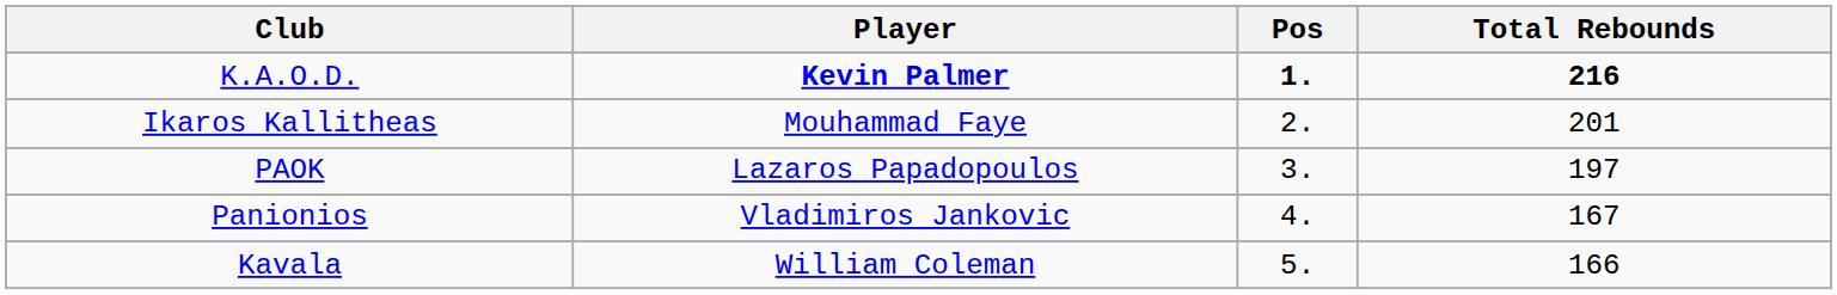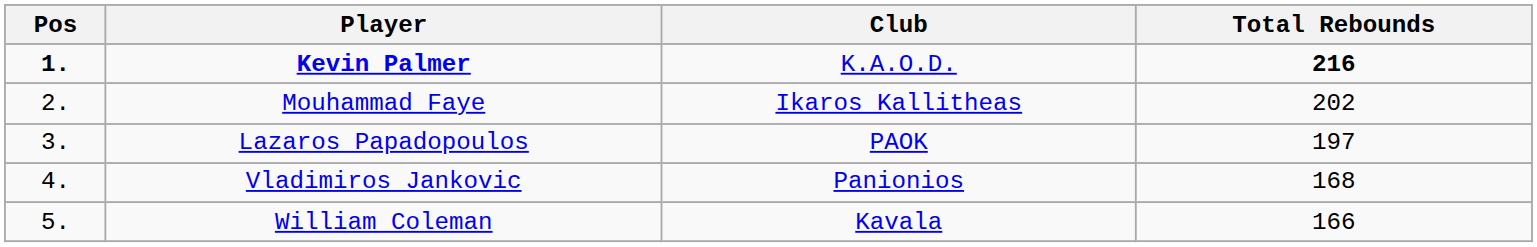columns swapped: Pos <-> Club
Mouhammad Faye | Total Rebounds: 201 -> 202
Vladimiros Jankovic | Total Rebounds: 167 -> 168
